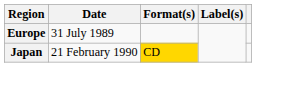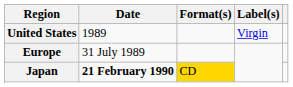+ row: United States | 1989 | Virgin
Japan | Date: normal -> bold
